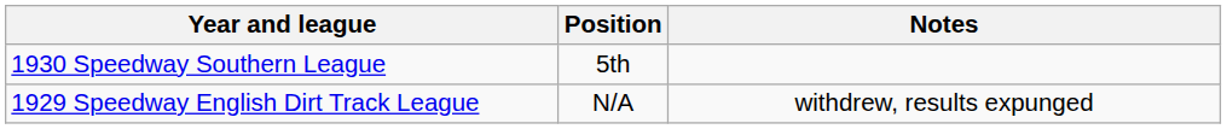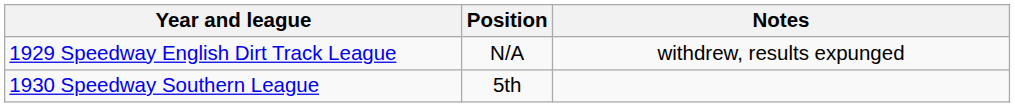rows swapped: 1929 Speedway English Dirt Track League <-> 1930 Speedway Southern League
